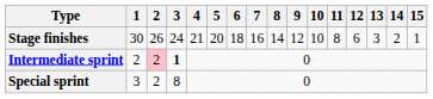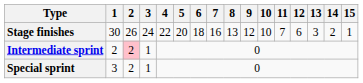Stage finishes | 4: 21 -> 22
Stage finishes | 8: 14 -> 13
Stage finishes | 11: 8 -> 7
Intermediate sprint | 3: bold -> normal
Special sprint | 3: 8 -> 1
